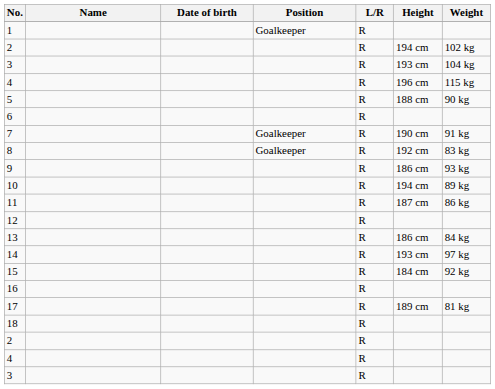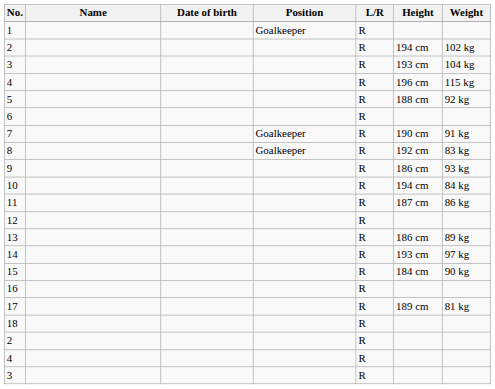5 | Weight: 90 kg -> 92 kg
10 | Weight: 89 kg -> 84 kg
13 | Weight: 84 kg -> 89 kg
15 | Weight: 92 kg -> 90 kg
